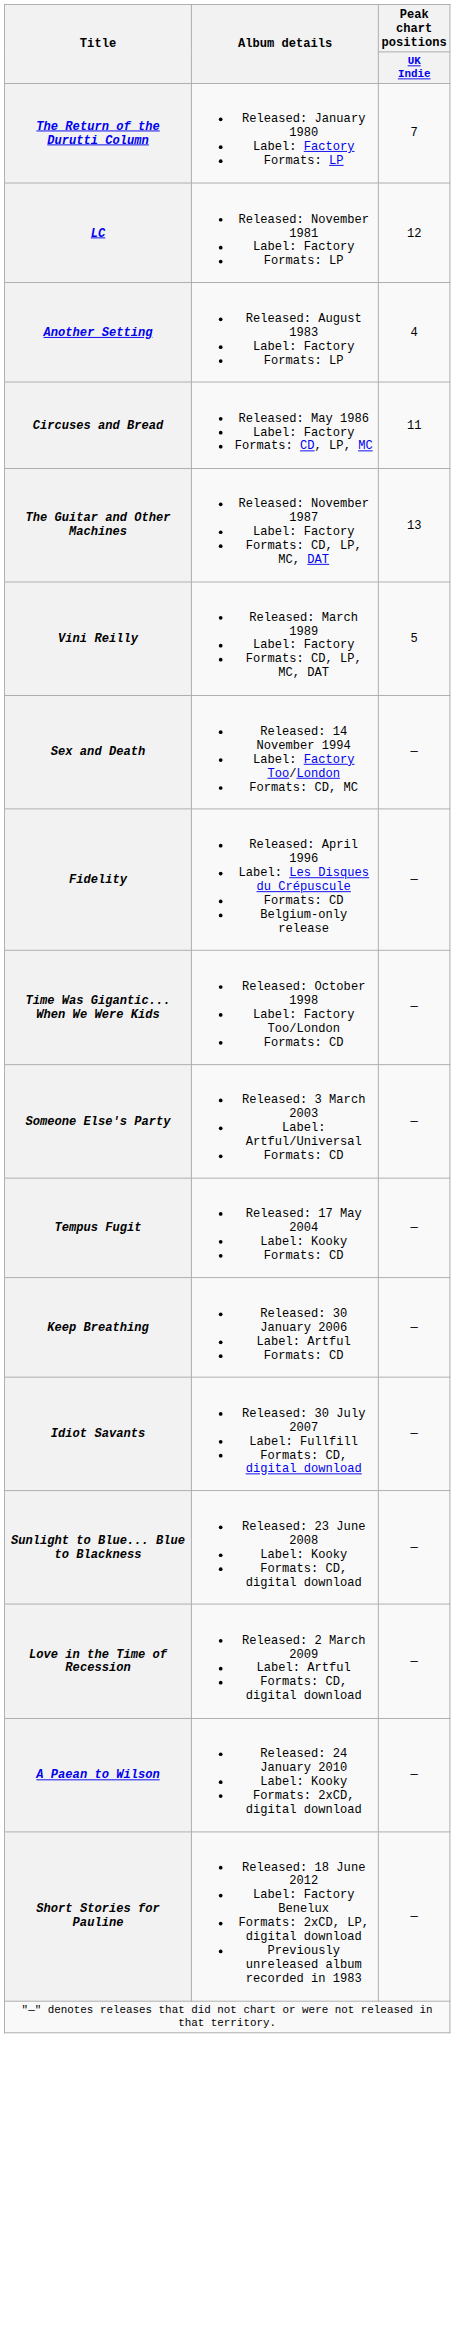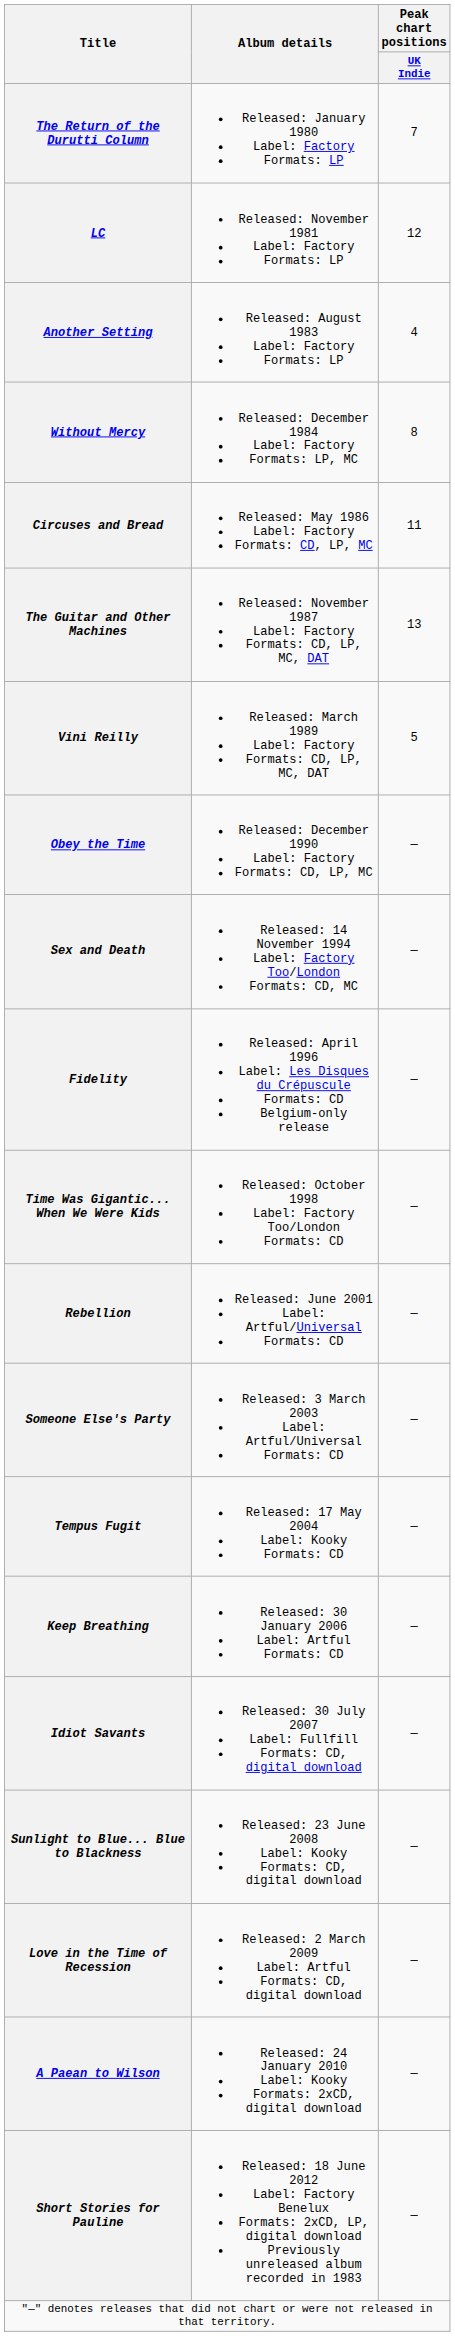+ row: Without Mercy | Released: December 1984 Label: Factory Formats: LP, MC | 8
+ row: Obey the Time | Released: December 1990 Label: Factory Formats: CD, LP, MC | —
+ row: Rebellion | Released: June 2001 Label: Artful/Universal Formats: CD | —
